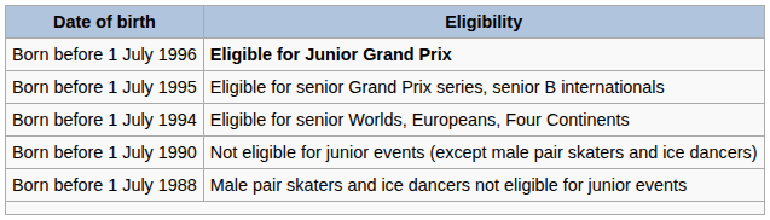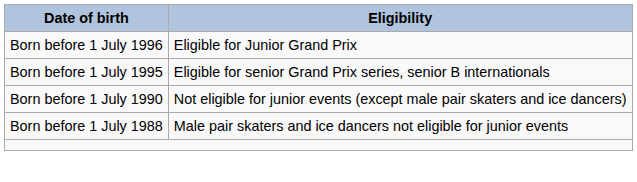Born before 1 July 1996 | Eligibility: bold -> normal
- row: Born before 1 July 1994 | Eligible for senior Worlds, Europeans, Four Continents
